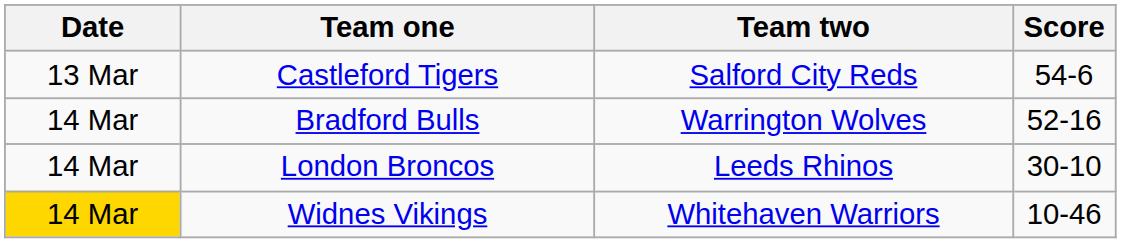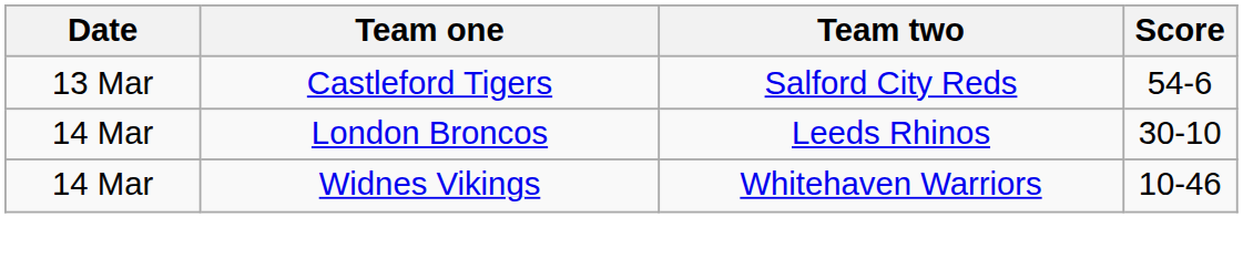- row: 14 Mar | Bradford Bulls | Warrington Wolves | 52-16
Widnes Vikings | Date: gold background -> no background
